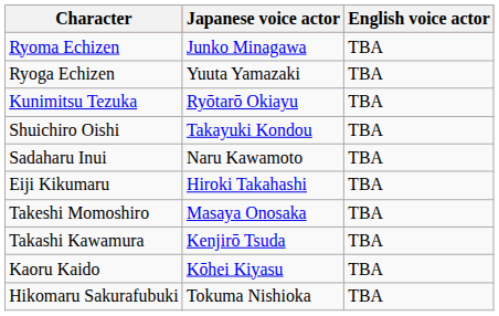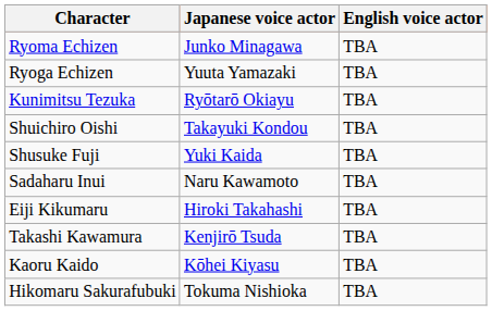+ row: Shusuke Fuji | Yuki Kaida | TBA
- row: Takeshi Momoshiro | Masaya Onosaka | TBA
